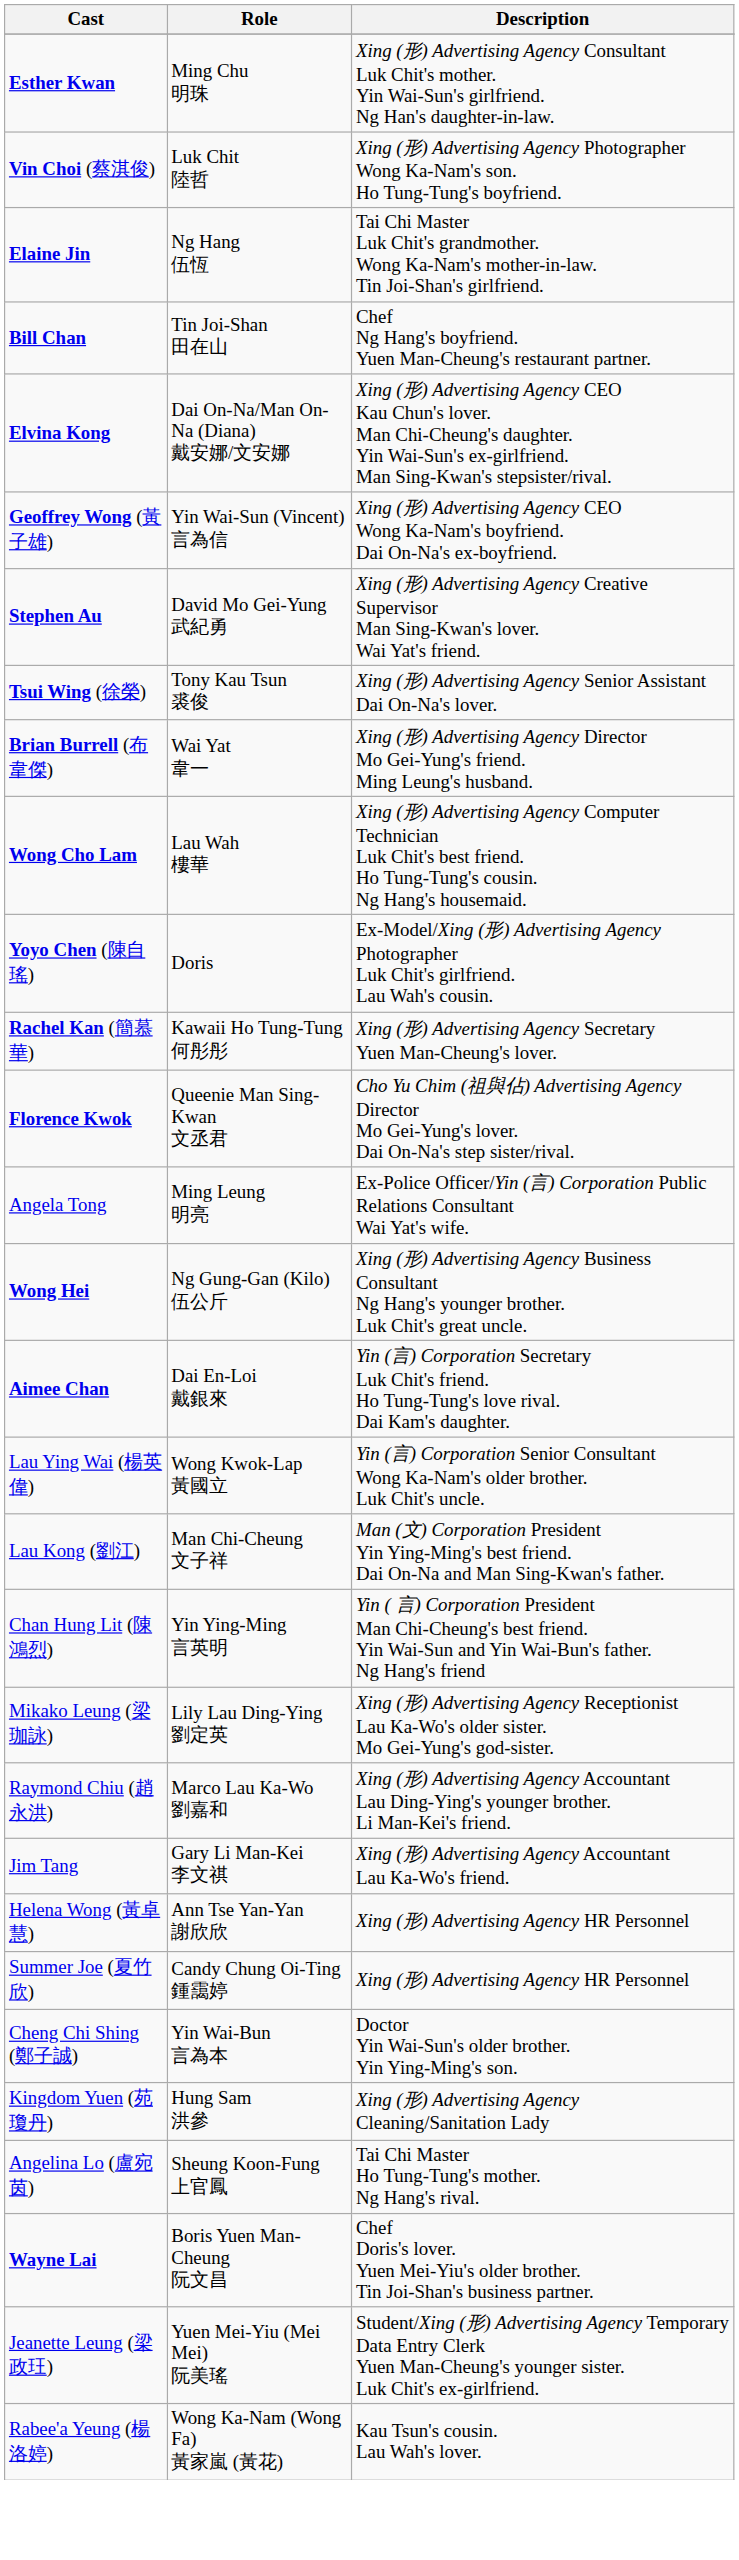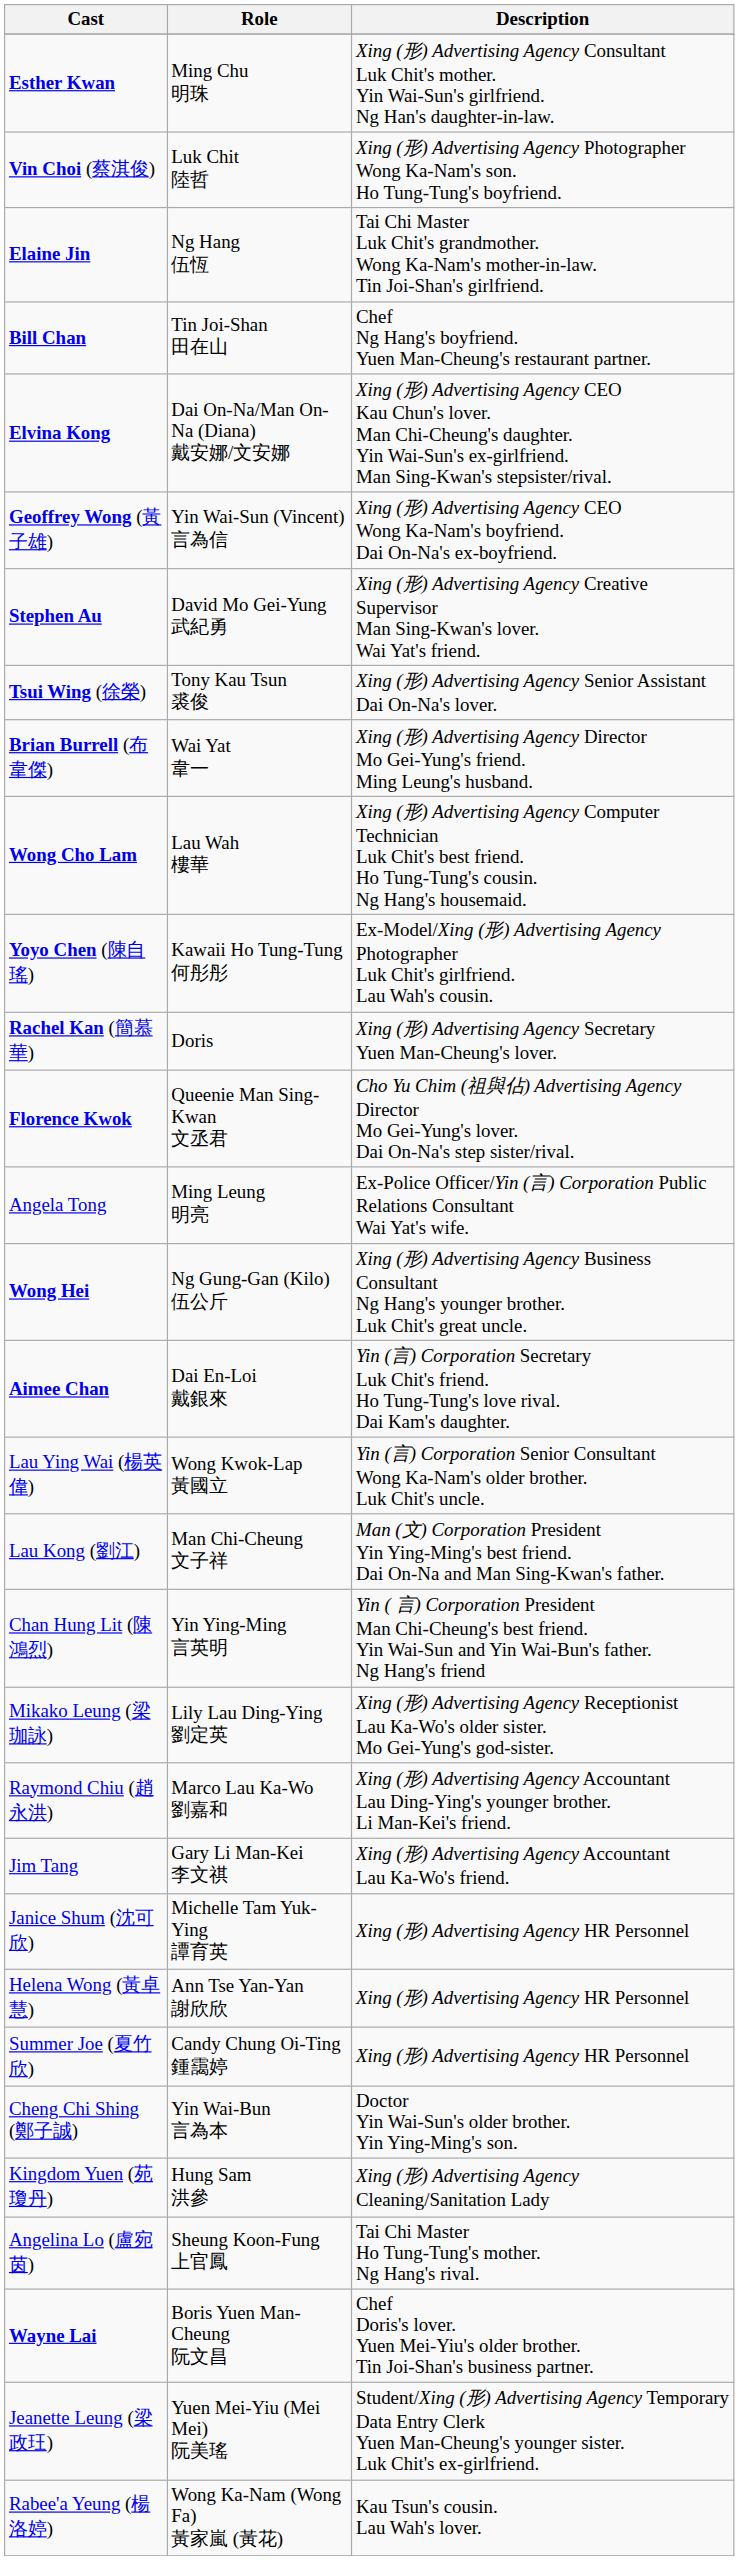Yoyo Chen (陳自瑤) | Role: Doris -> Kawaii Ho Tung-Tung 何彤彤
Rachel Kan (簡慕華) | Role: Kawaii Ho Tung-Tung 何彤彤 -> Doris
+ row: Janice Shum (沈可欣) | Michelle Tam Yuk-Ying 譚育英 | Xing (形) Advertising Agency HR Personnel
